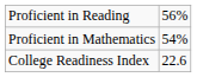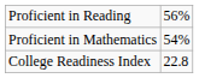College Readiness Index | column 2: 22.6 -> 22.8
